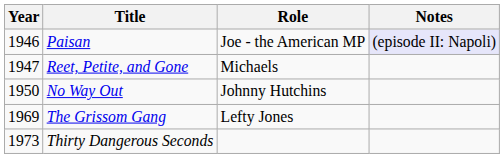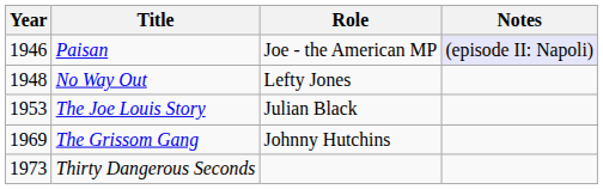- row: 1947 | Reet, Petite, and Gone | Michaels
No Way Out | Year: 1950 -> 1948
No Way Out | Role: Johnny Hutchins -> Lefty Jones
+ row: 1953 | The Joe Louis Story | Julian Black
The Grissom Gang | Role: Lefty Jones -> Johnny Hutchins
